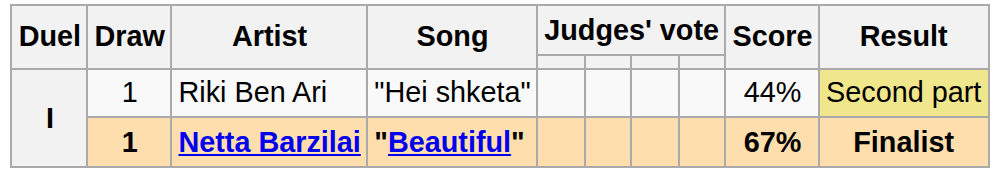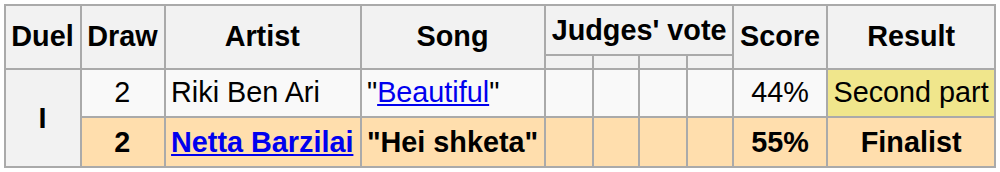Riki Ben Ari | Draw: 1 -> 2
Riki Ben Ari | Song: "Hei shketa" -> "Beautiful"
Netta Barzilai | Draw: 1 -> 2
Netta Barzilai | Song: "Beautiful" -> "Hei shketa"
Netta Barzilai | Score: 67% -> 55%
